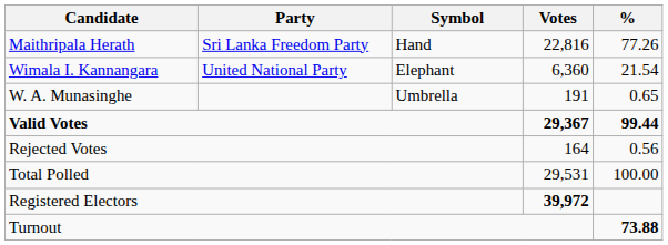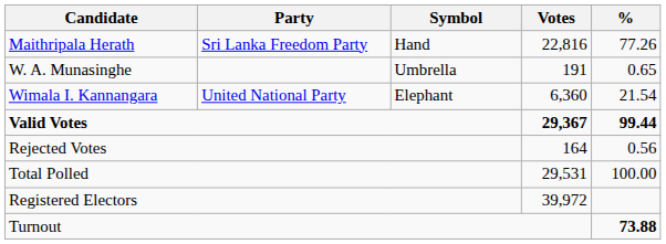rows swapped: Wimala I. Kannangara <-> W. A. Munasinghe
Registered Electors | Votes: bold -> normal
